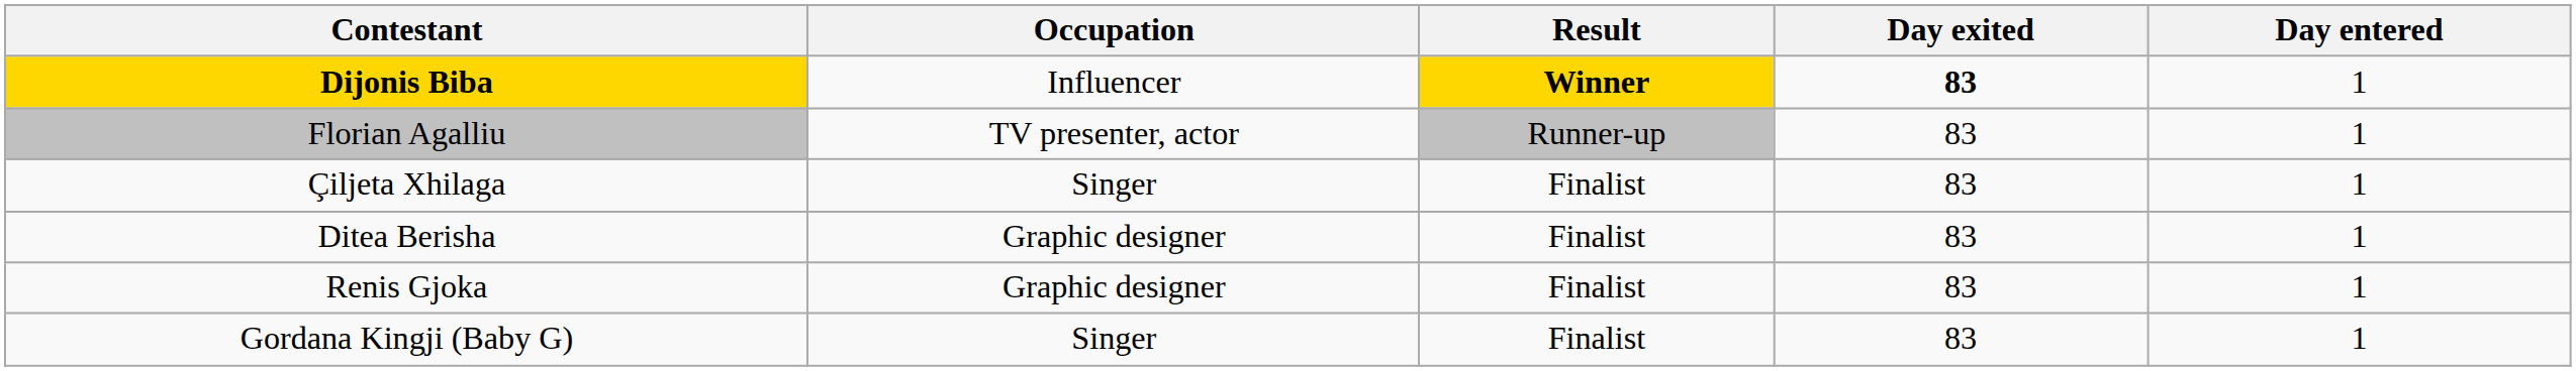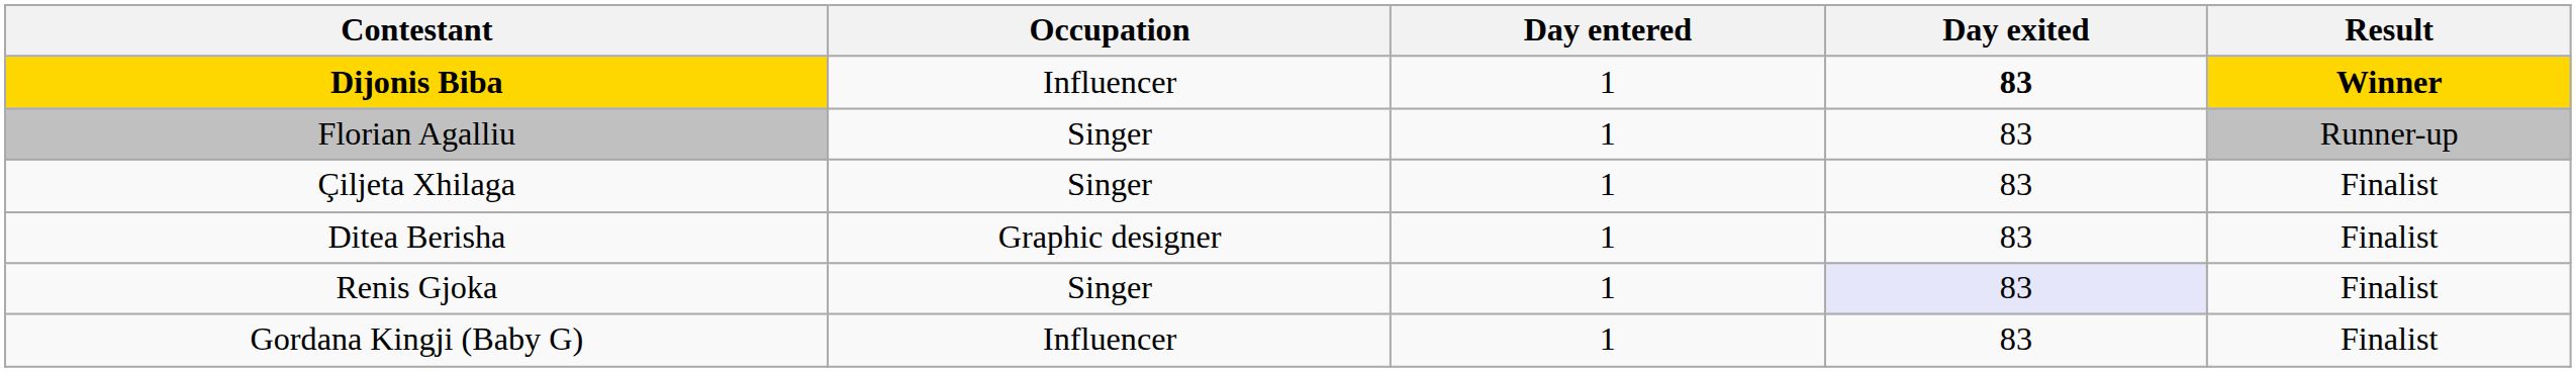columns swapped: Day entered <-> Result
Florian Agalliu | Occupation: TV presenter, actor -> Singer
Renis Gjoka | Occupation: Graphic designer -> Singer
Renis Gjoka | Day exited: no background -> lavender background
Gordana Kingji (Baby G) | Occupation: Singer -> Influencer
